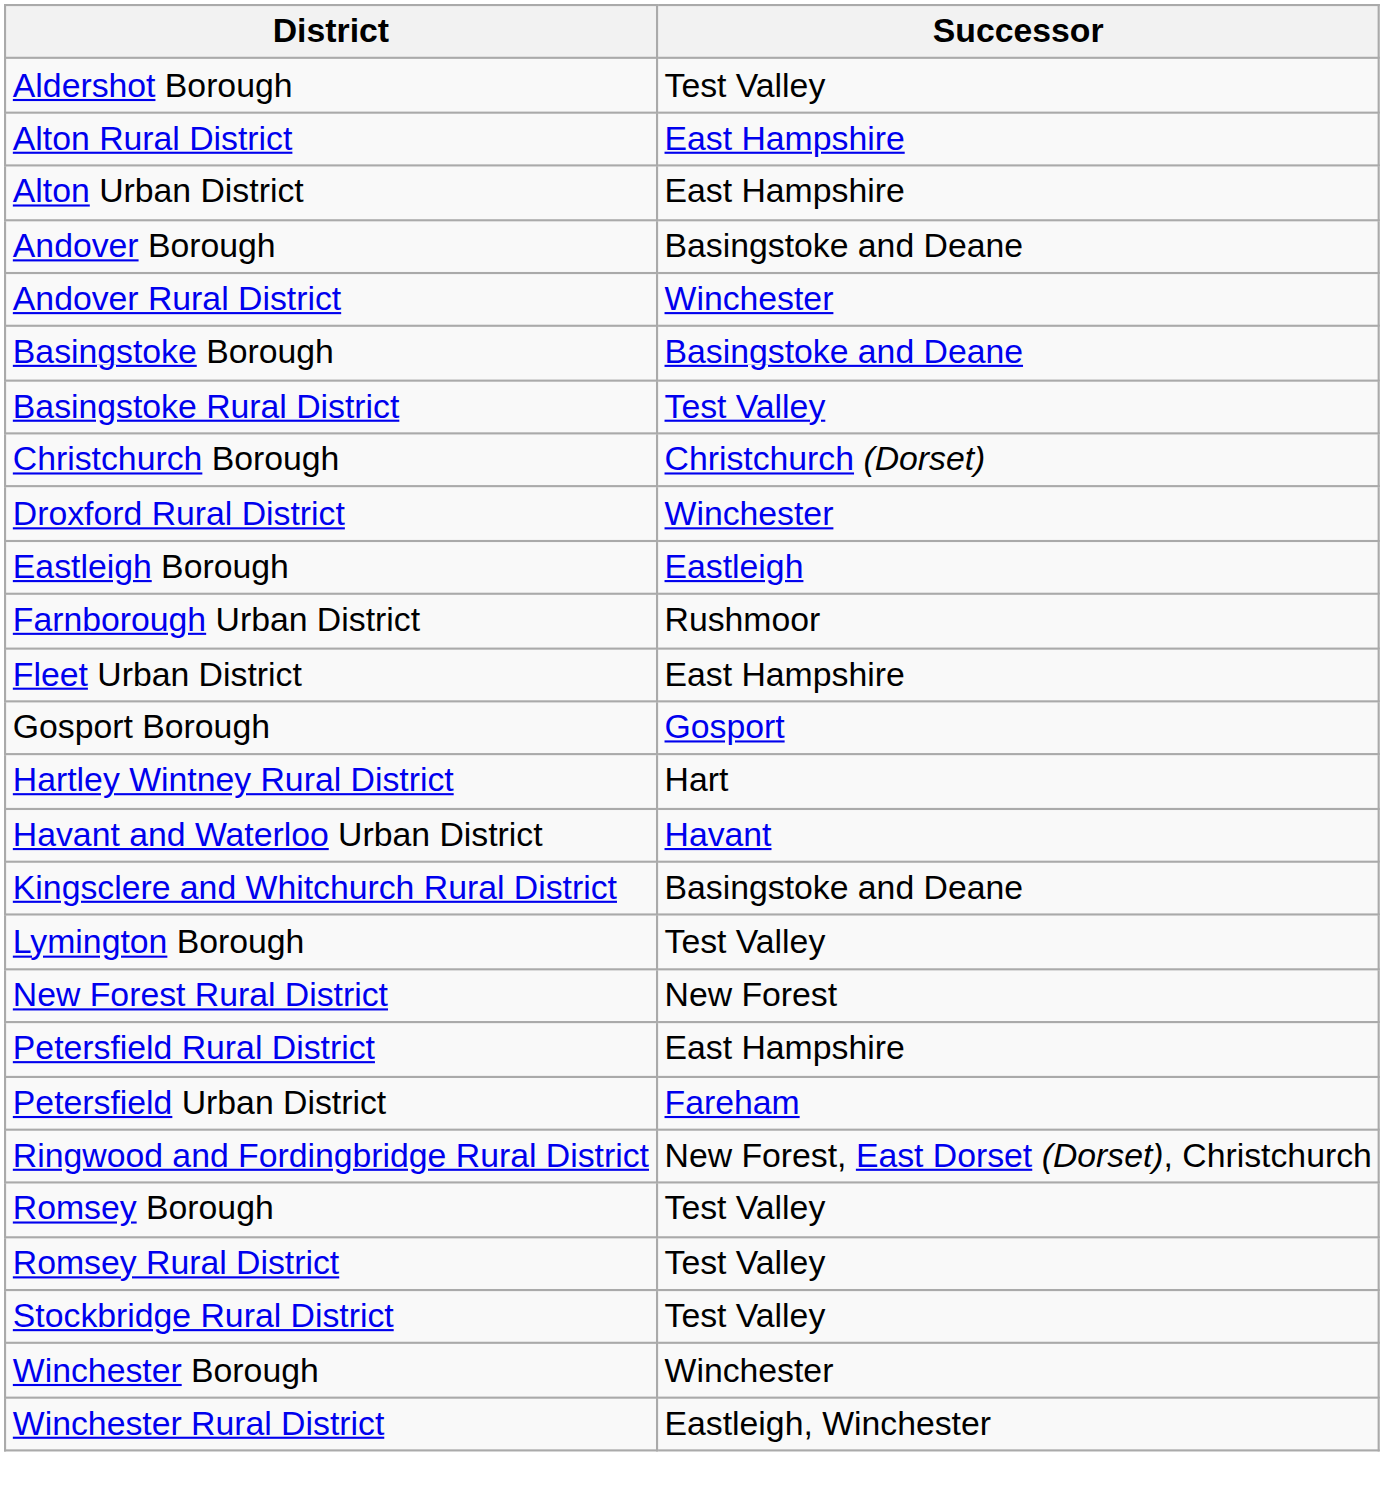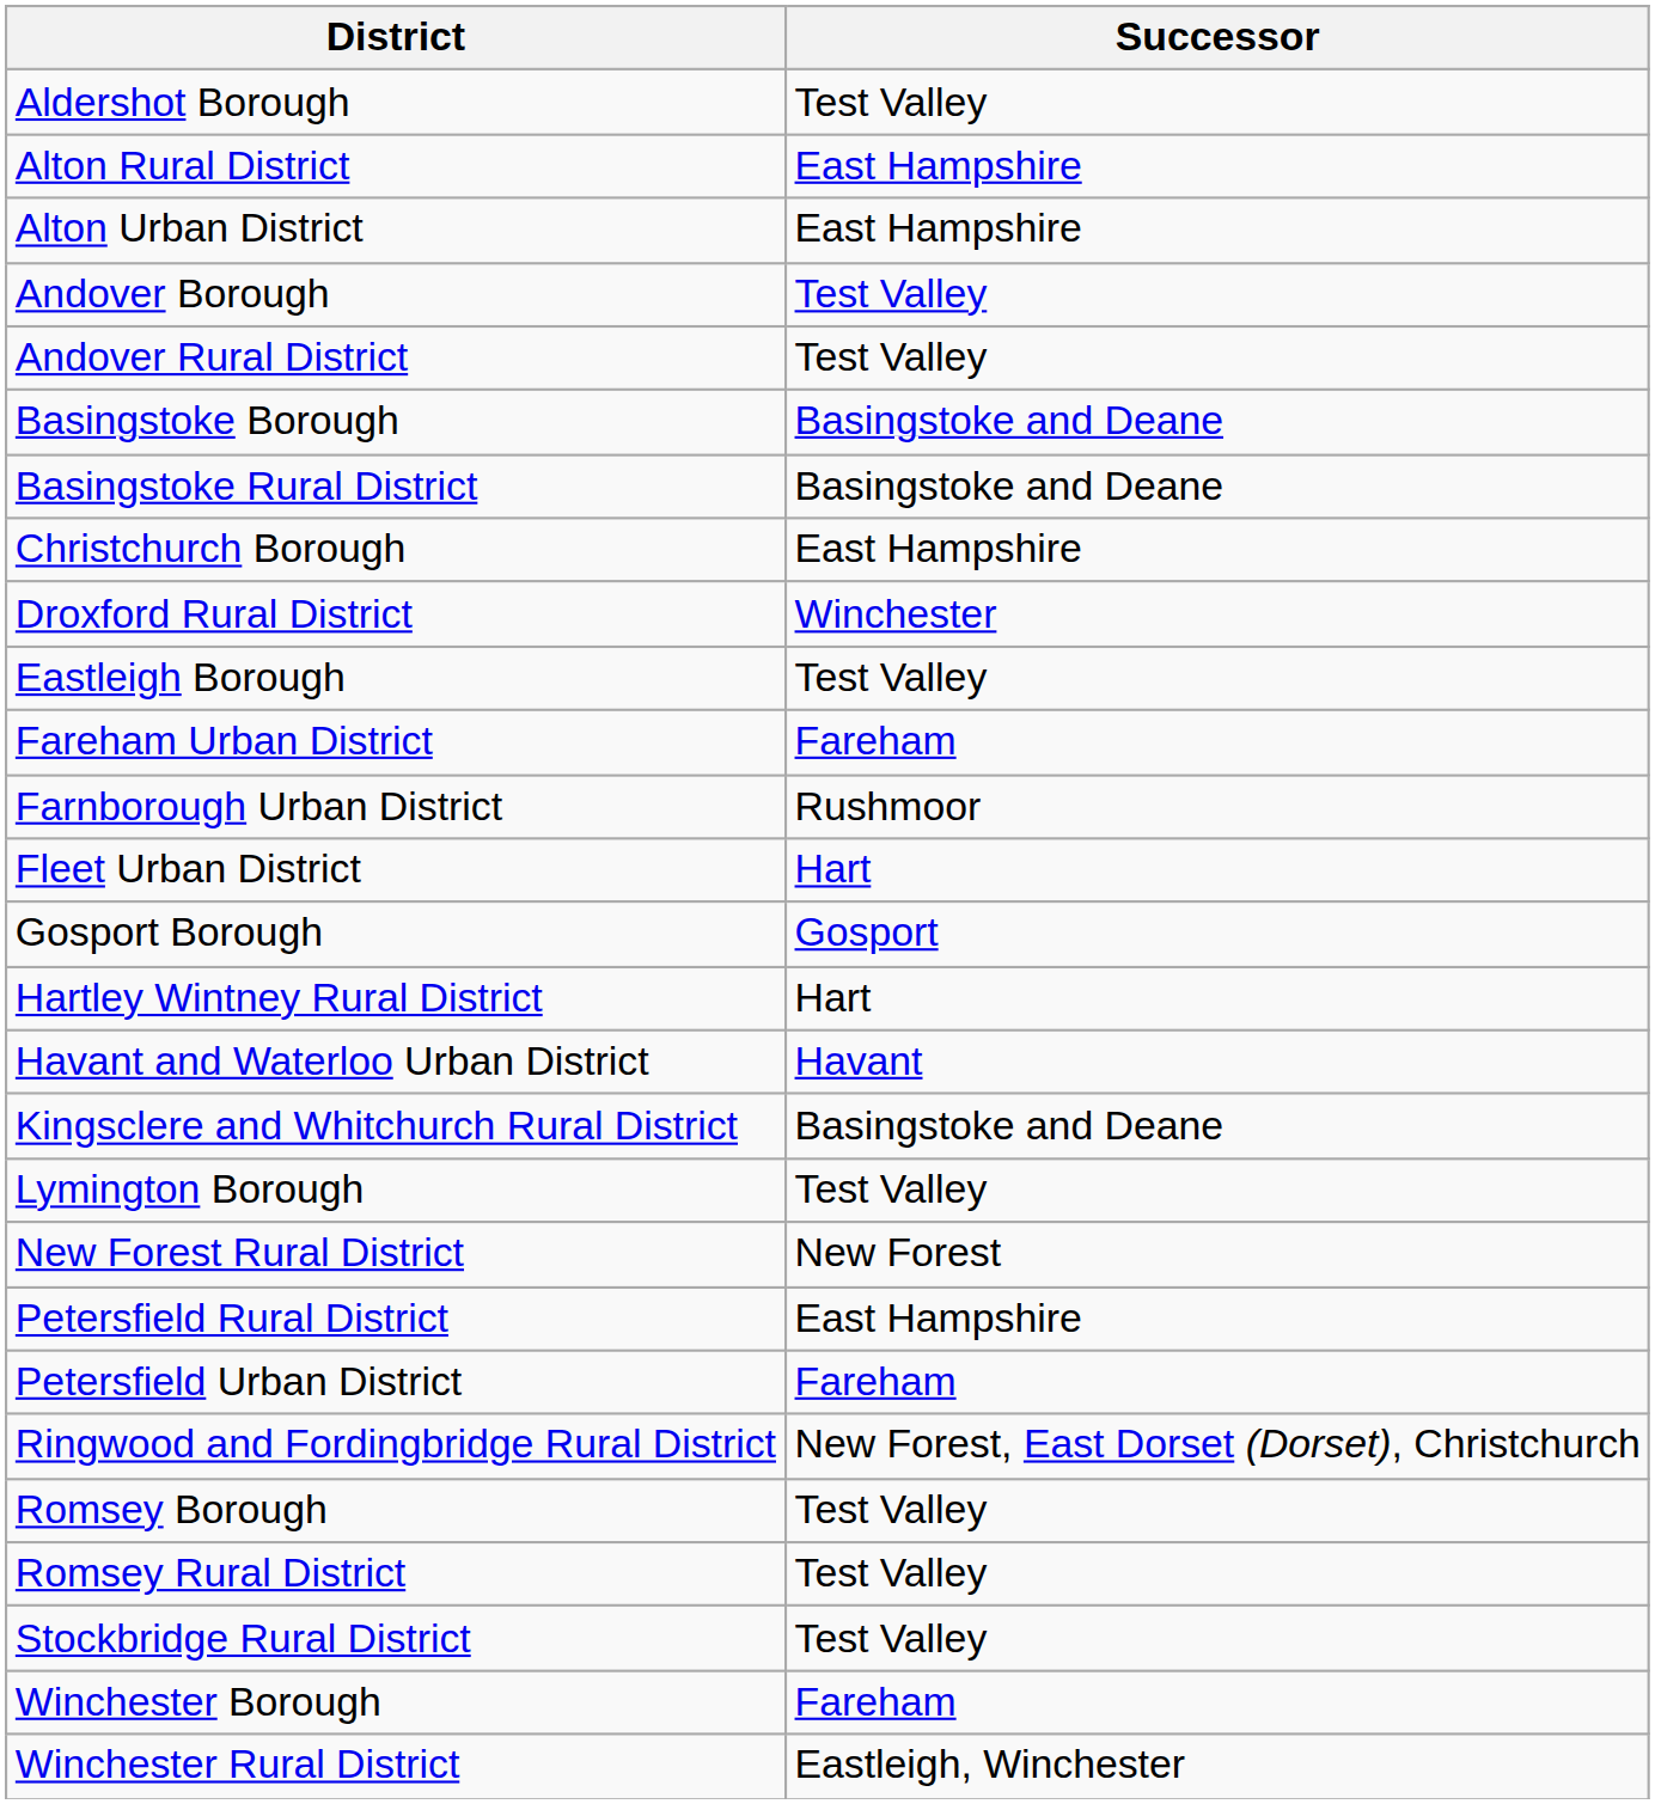Andover Borough | Successor: Basingstoke and Deane -> Test Valley
Andover Rural District | Successor: Winchester -> Test Valley
Basingstoke Rural District | Successor: Test Valley -> Basingstoke and Deane
Christchurch Borough | Successor: Christchurch (Dorset) -> East Hampshire
Eastleigh Borough | Successor: Eastleigh -> Test Valley
+ row: Fareham Urban District | Fareham
Fleet Urban District | Successor: East Hampshire -> Hart
Winchester Borough | Successor: Winchester -> Fareham
